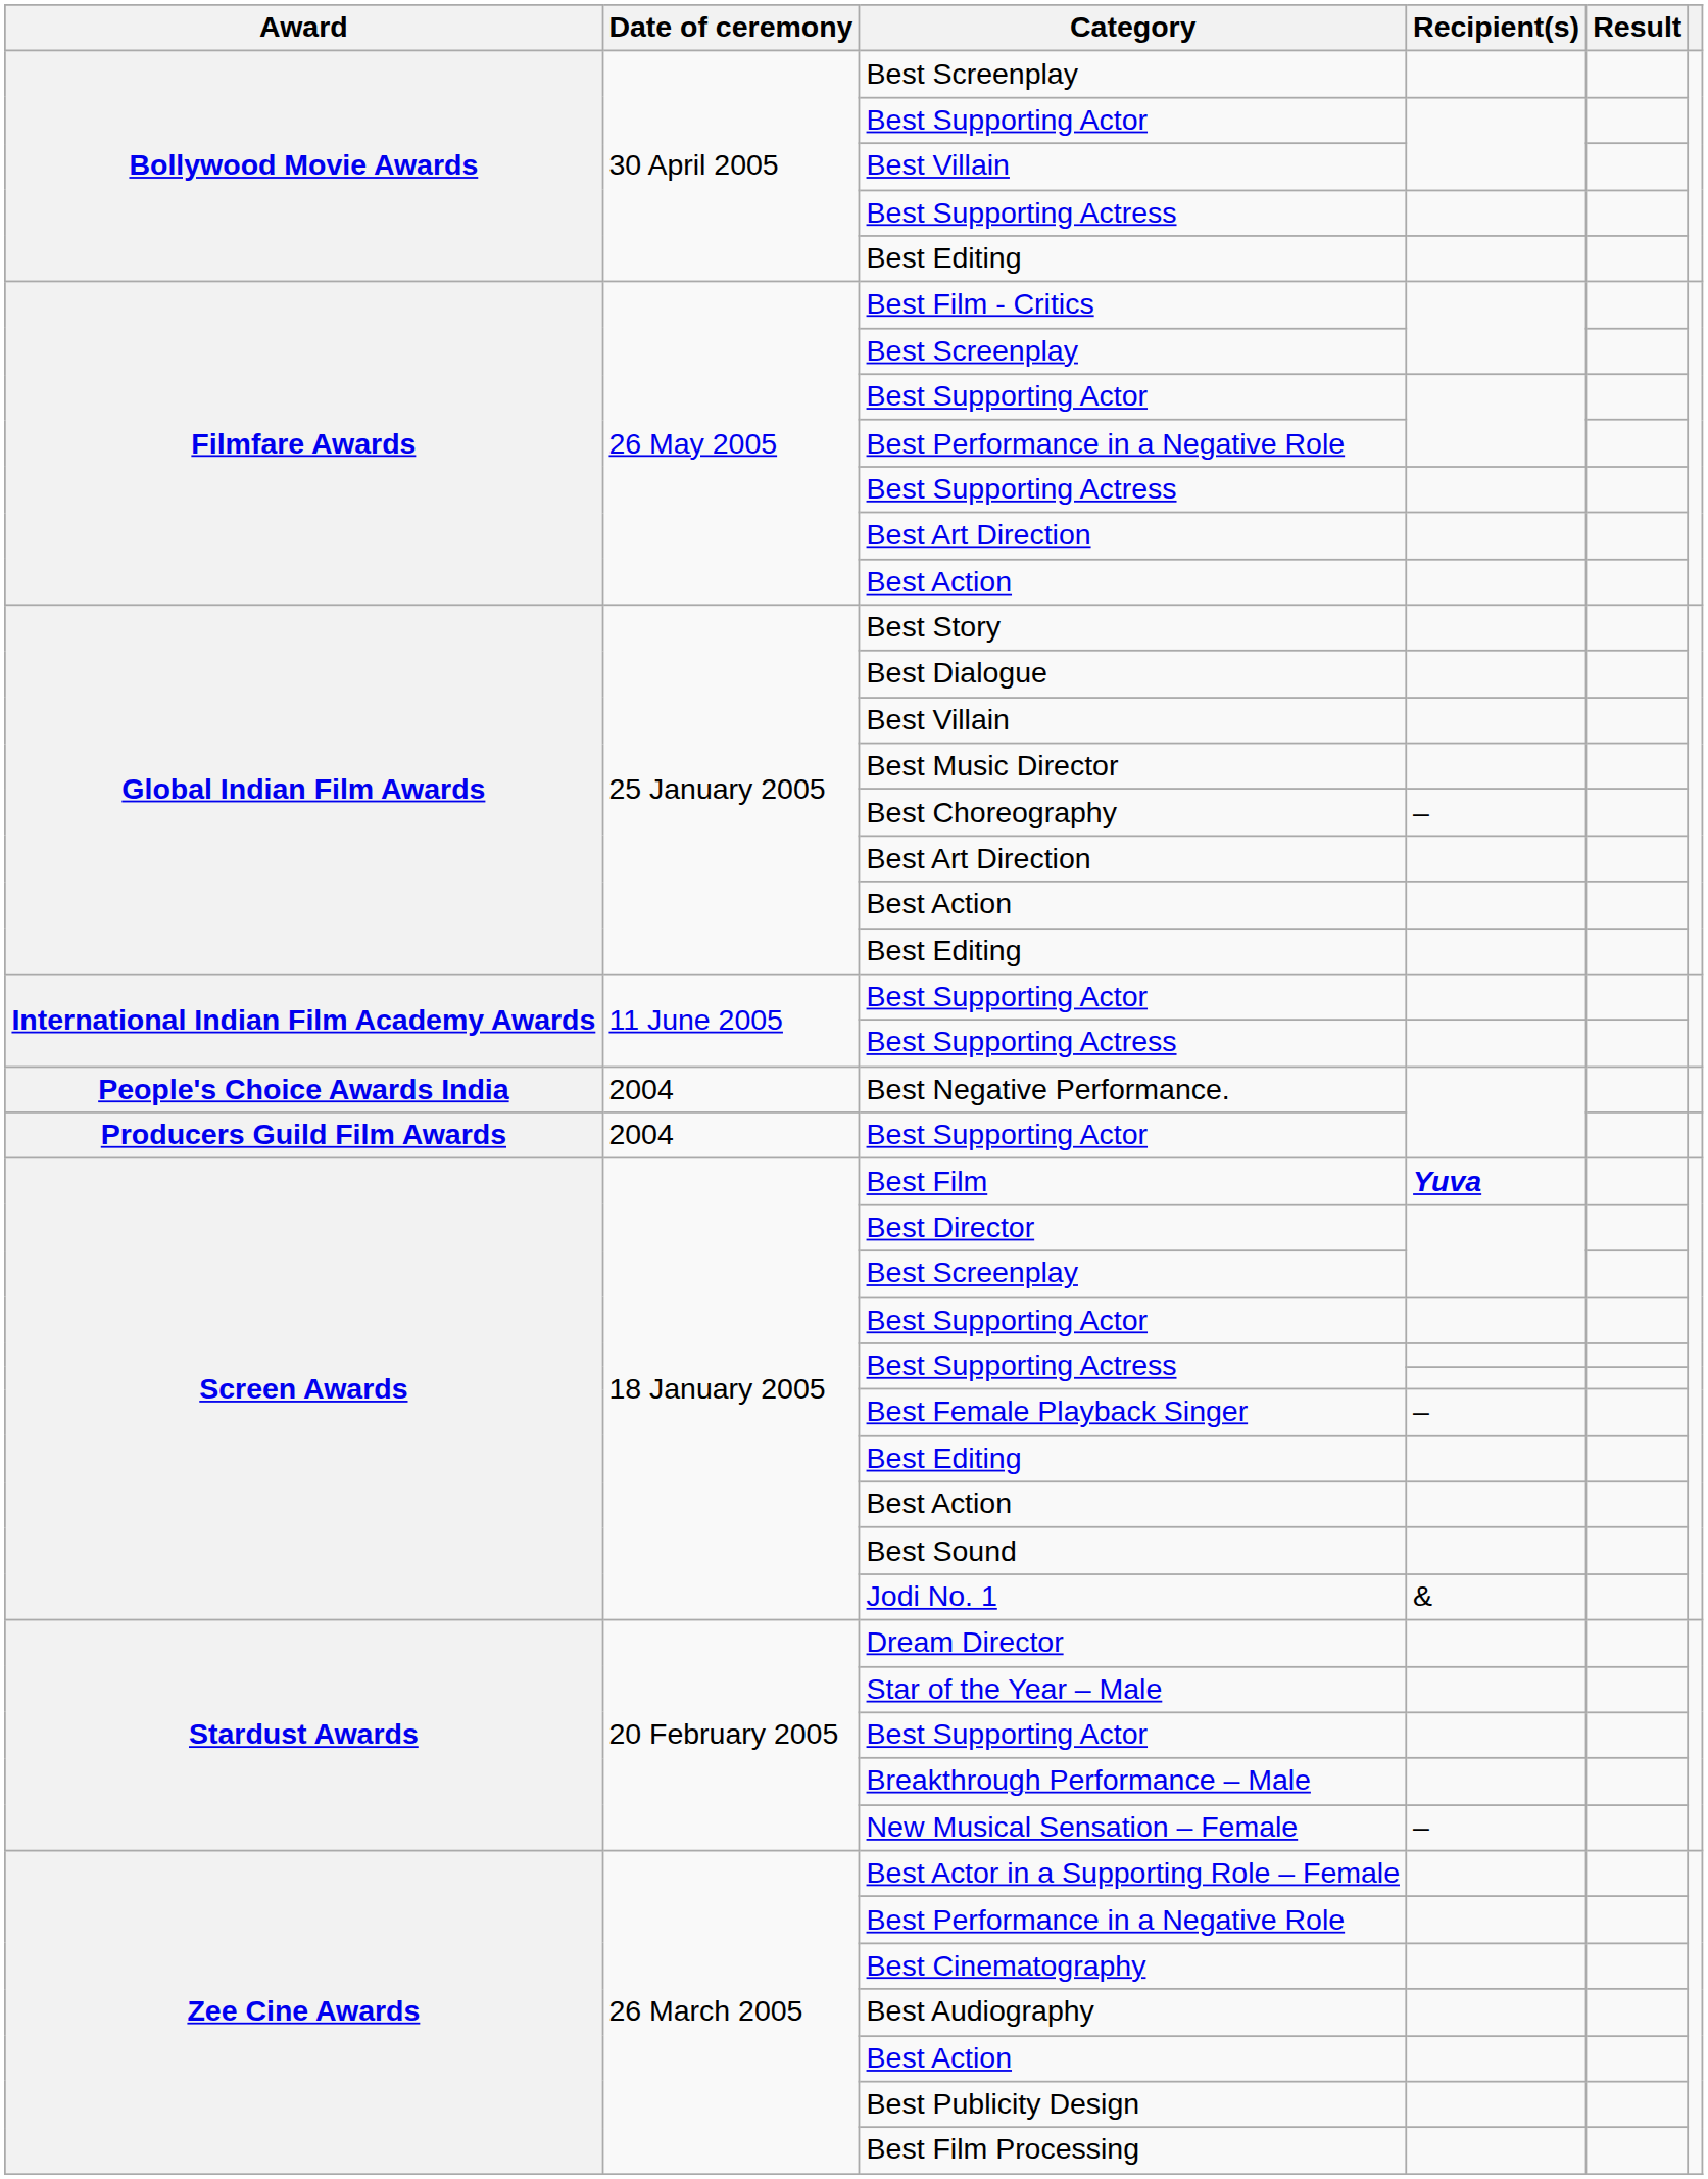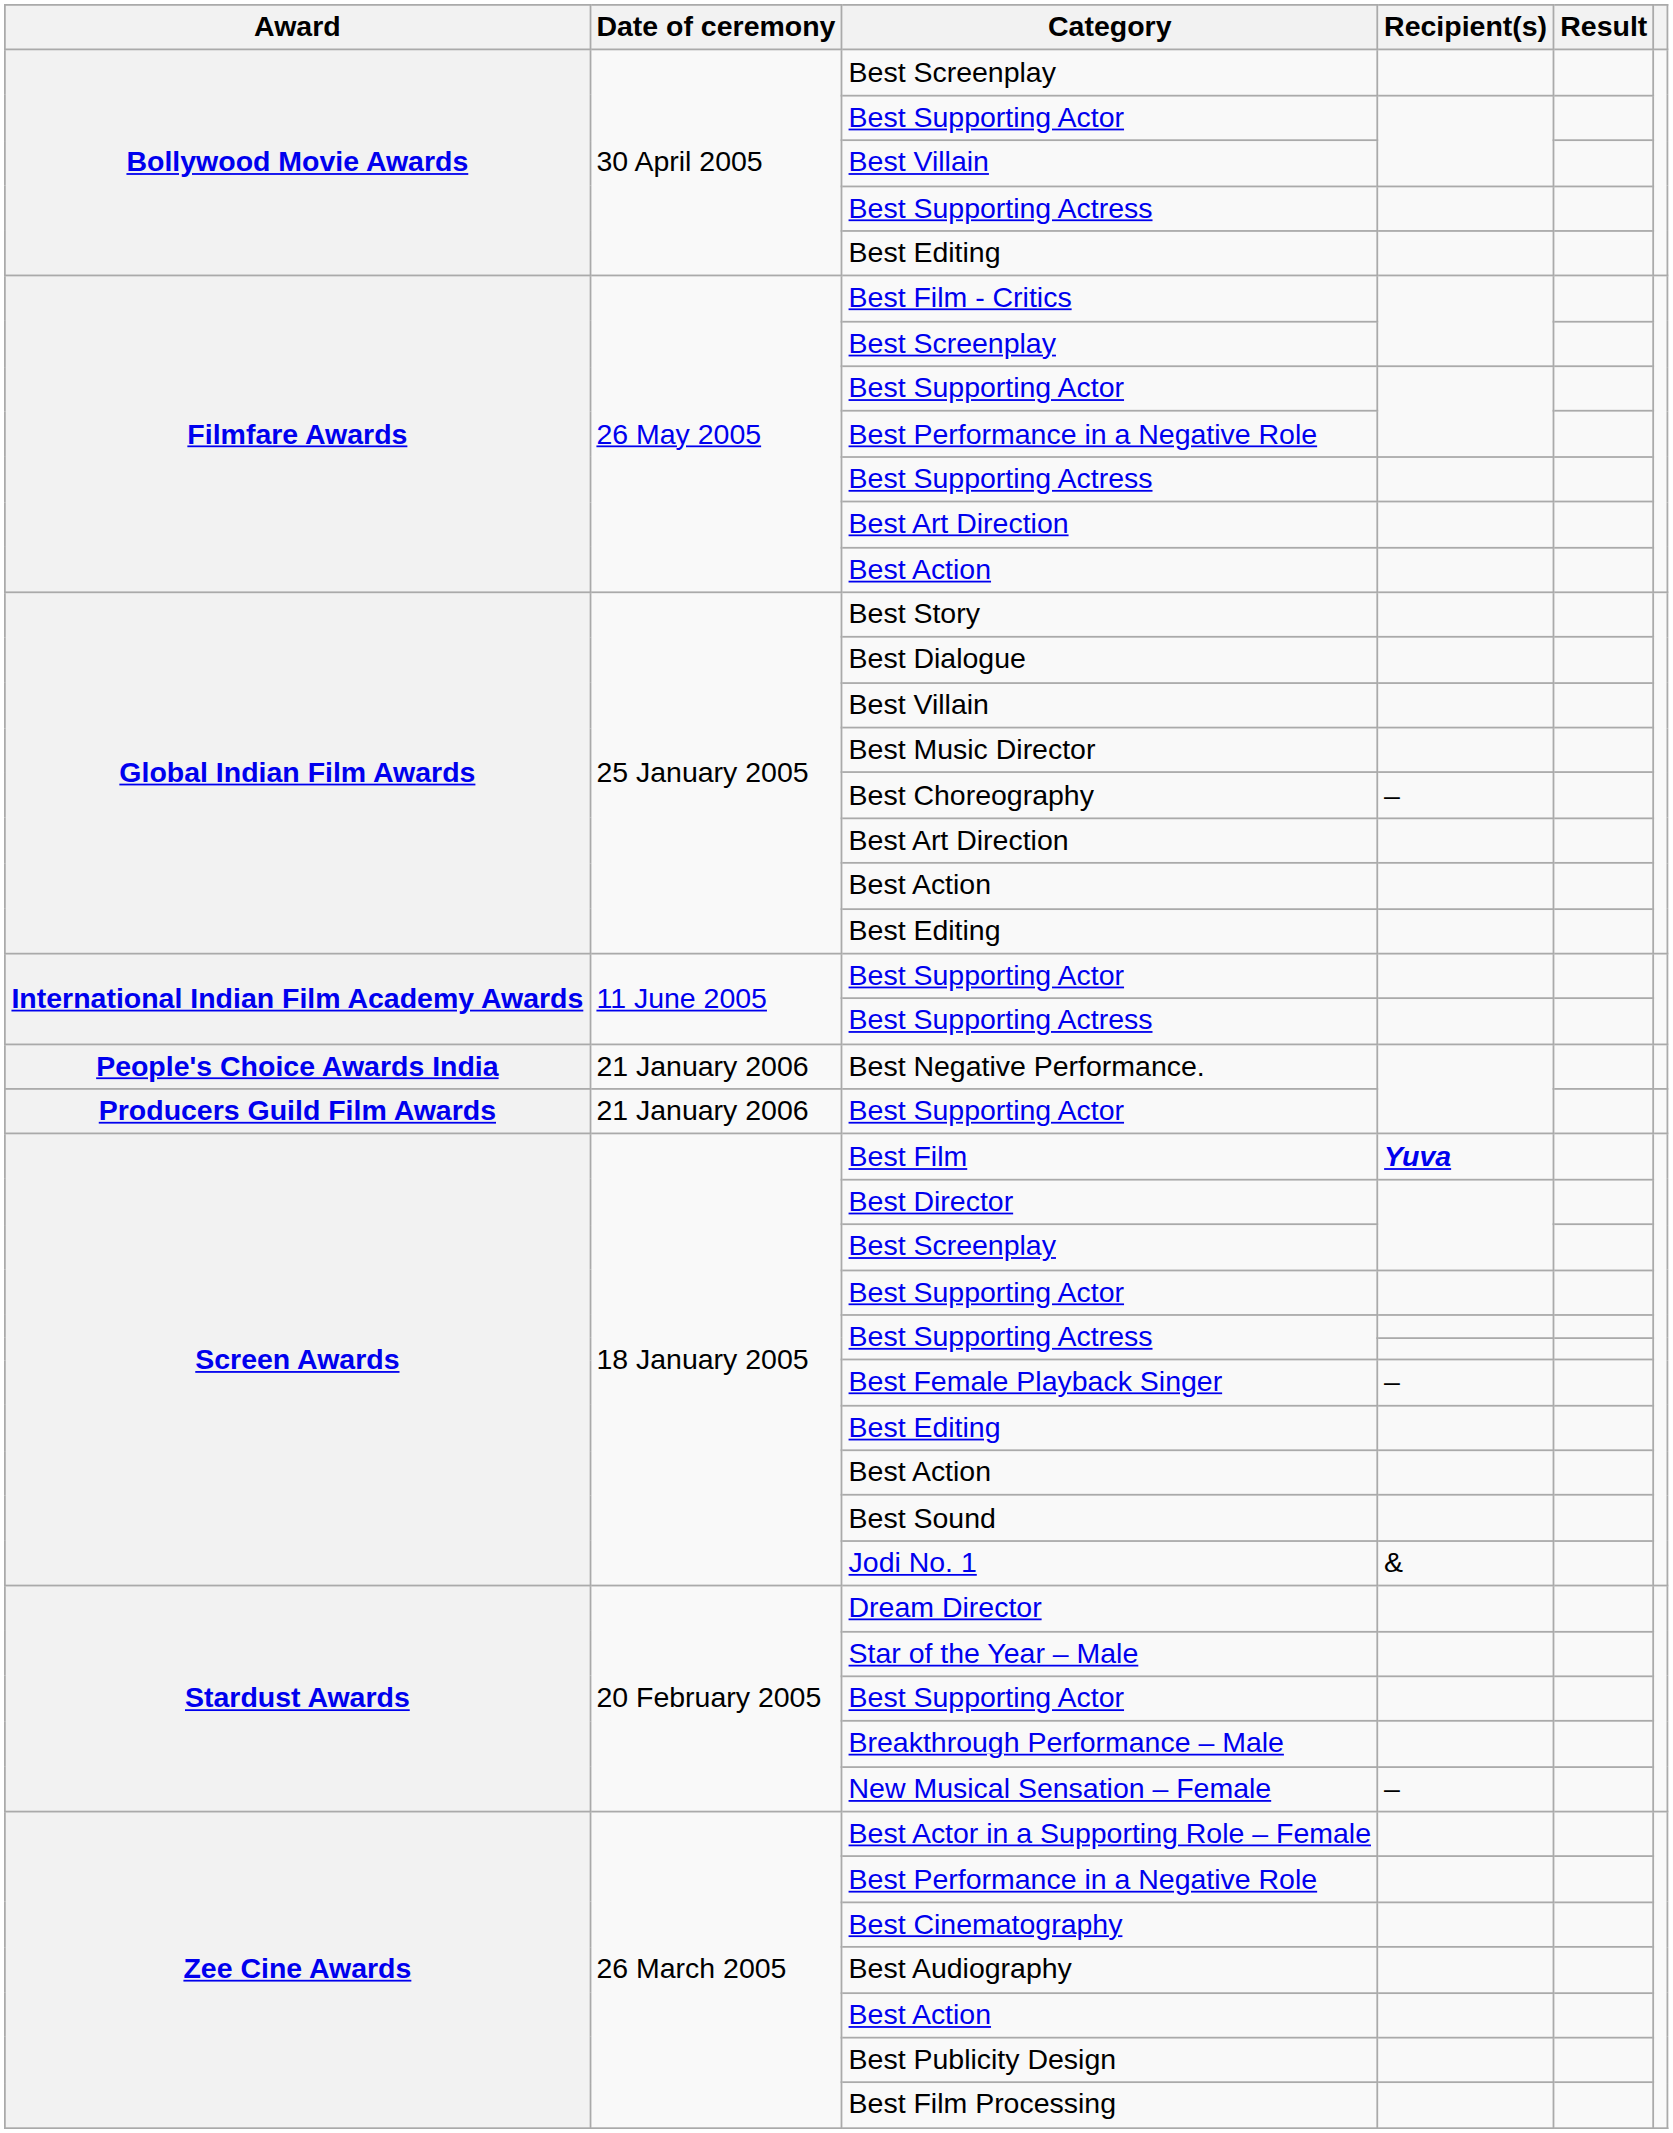Best Negative Performance. | Date of ceremony: 2004 -> 21 January 2006
Producers Guild Film Awards / Best Supporting Actor | Date of ceremony: 2004 -> 21 January 2006
